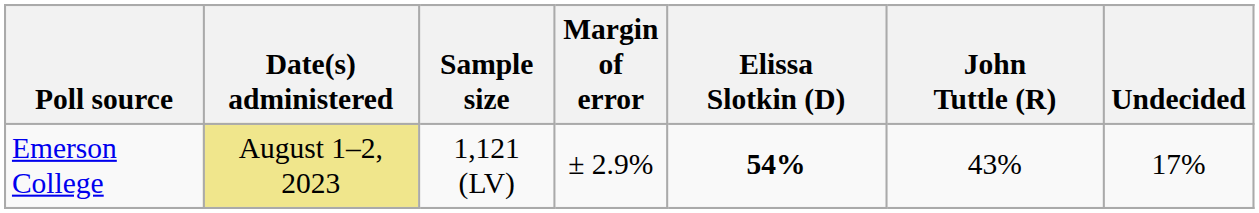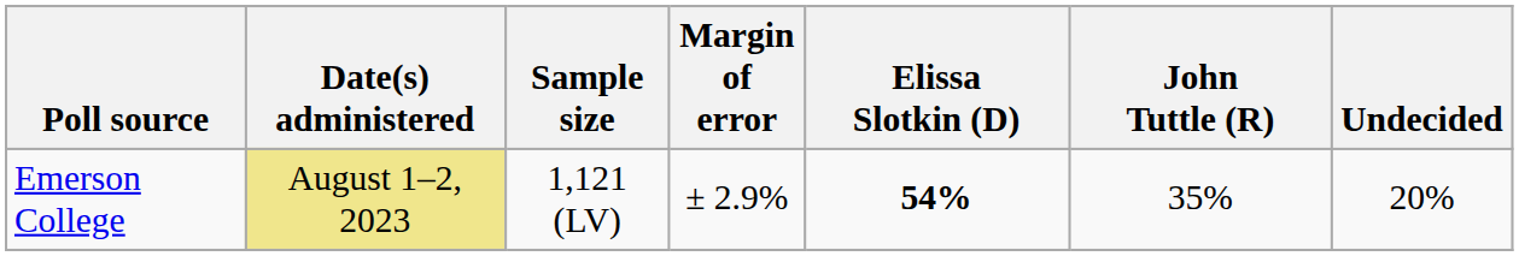Emerson College | John Tuttle (R): 43% -> 35%
Emerson College | Undecided: 17% -> 20%
